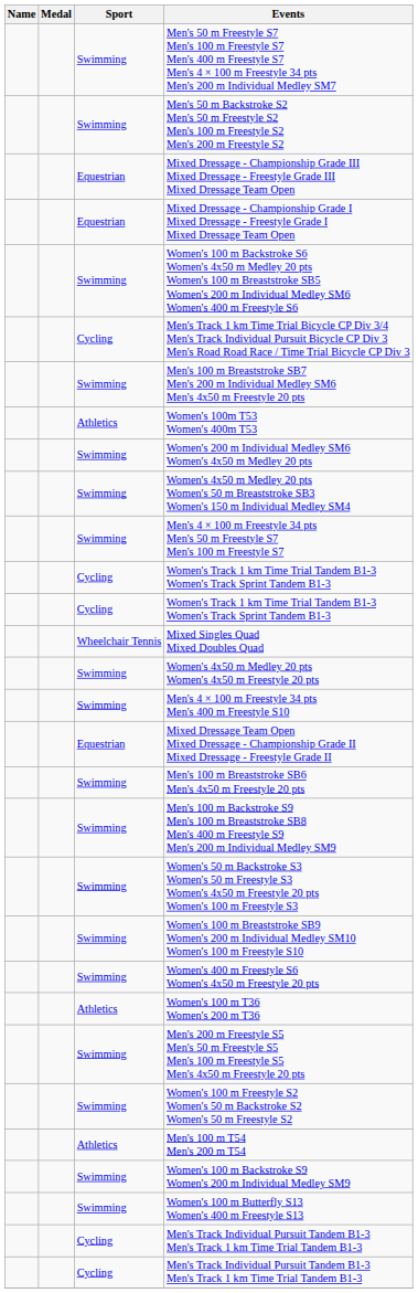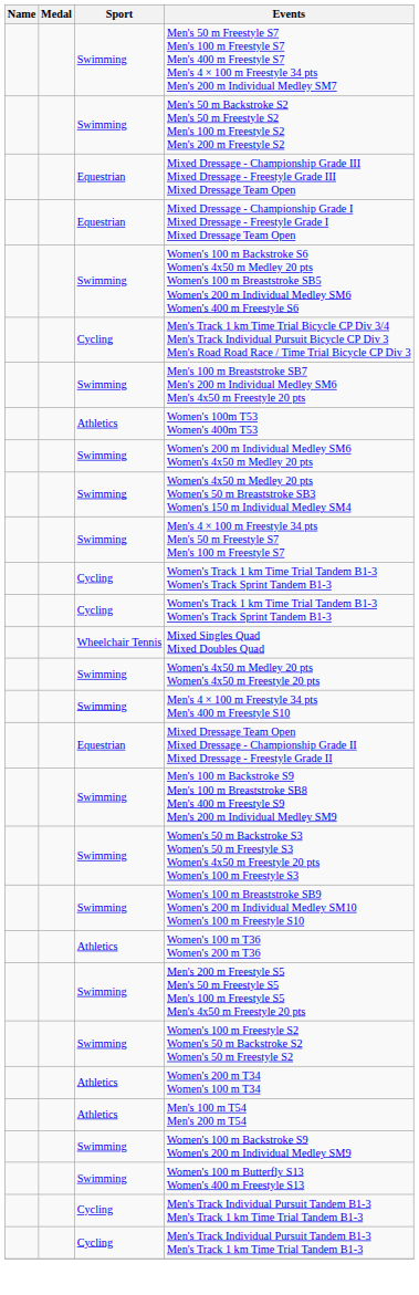- row: Swimming | Men's 100 m Breaststroke SB6 Men's 4x50 m Freestyle 20 pts
- row: Swimming | Women's 400 m Freestyle S6 Women's 4x50 m Freestyle 20 pts
+ row: Athletics | Women's 200 m T34 Women's 100 m T34
